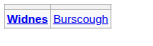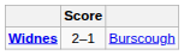+ column: Score | 2–1
